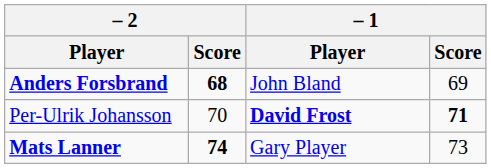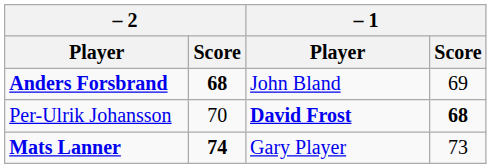Per-Ulrik Johansson | – 1 / Score: 71 -> 68
